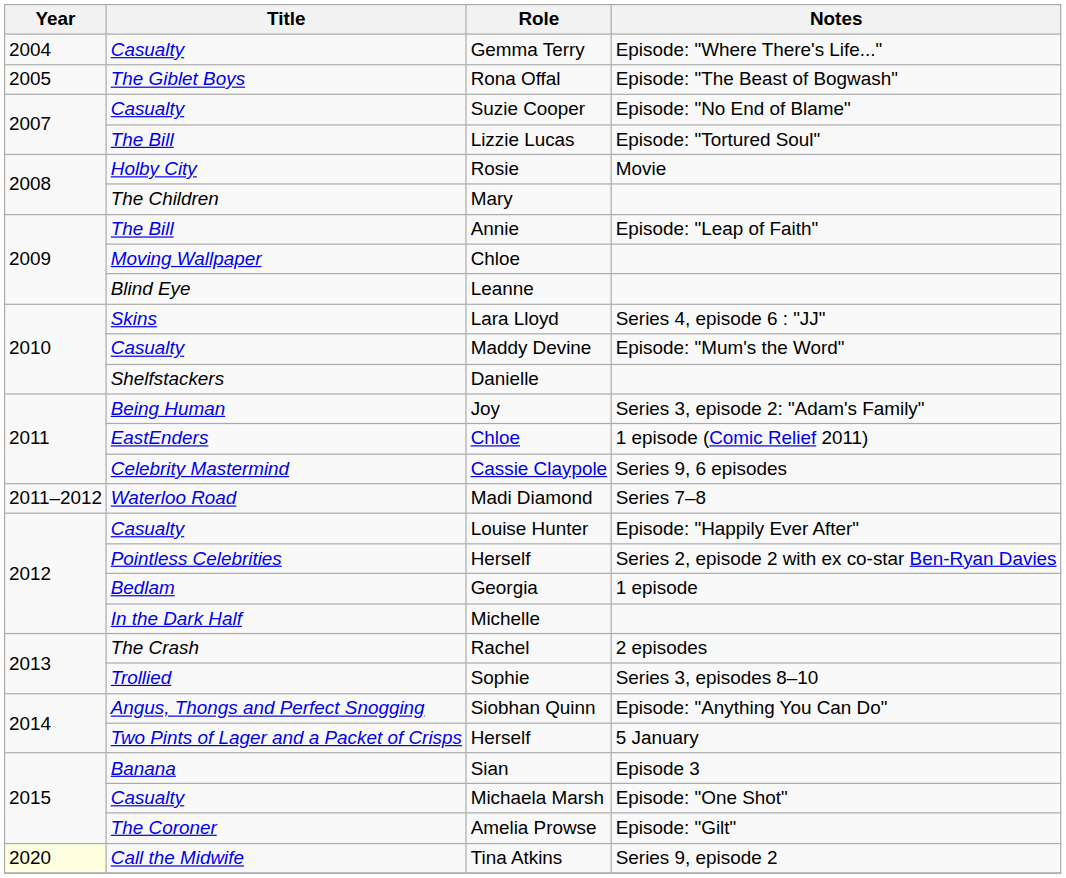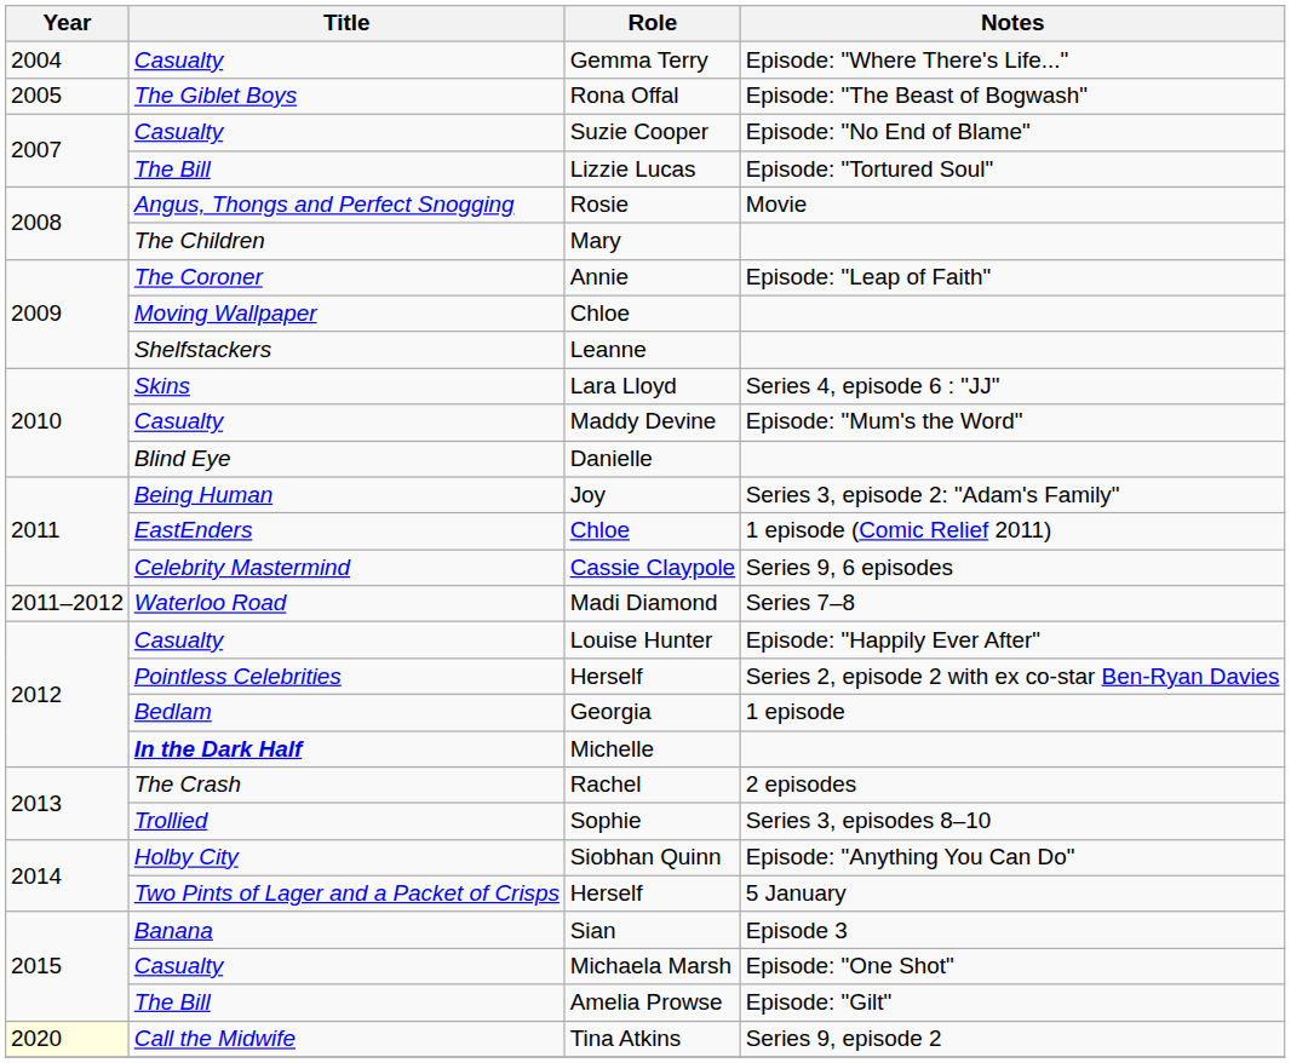Rosie | Title: Holby City -> Angus, Thongs and Perfect Snogging
Annie | Title: The Bill -> The Coroner
Leanne | Title: Blind Eye -> Shelfstackers
Danielle | Title: Shelfstackers -> Blind Eye
Michelle | Title: normal -> bold
Siobhan Quinn | Title: Angus, Thongs and Perfect Snogging -> Holby City
Amelia Prowse | Title: The Coroner -> The Bill
